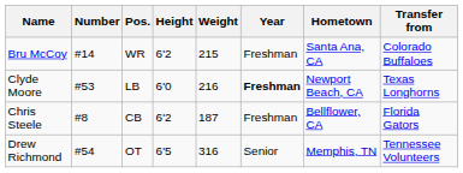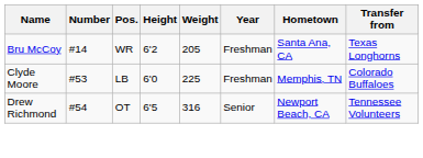Bru McCoy | Weight: 215 -> 205
Bru McCoy | Transfer from: Colorado Buffaloes -> Texas Longhorns
Clyde Moore | Weight: 216 -> 225
Clyde Moore | Year: bold -> normal
Clyde Moore | Hometown: Newport Beach, CA -> Memphis, TN
Clyde Moore | Transfer from: Texas Longhorns -> Colorado Buffaloes
- row: Chris Steele | #8 | CB | 6'2 | 187 | Freshman | Bellflower, CA | Florida Gators
Drew Richmond | Hometown: Memphis, TN -> Newport Beach, CA
